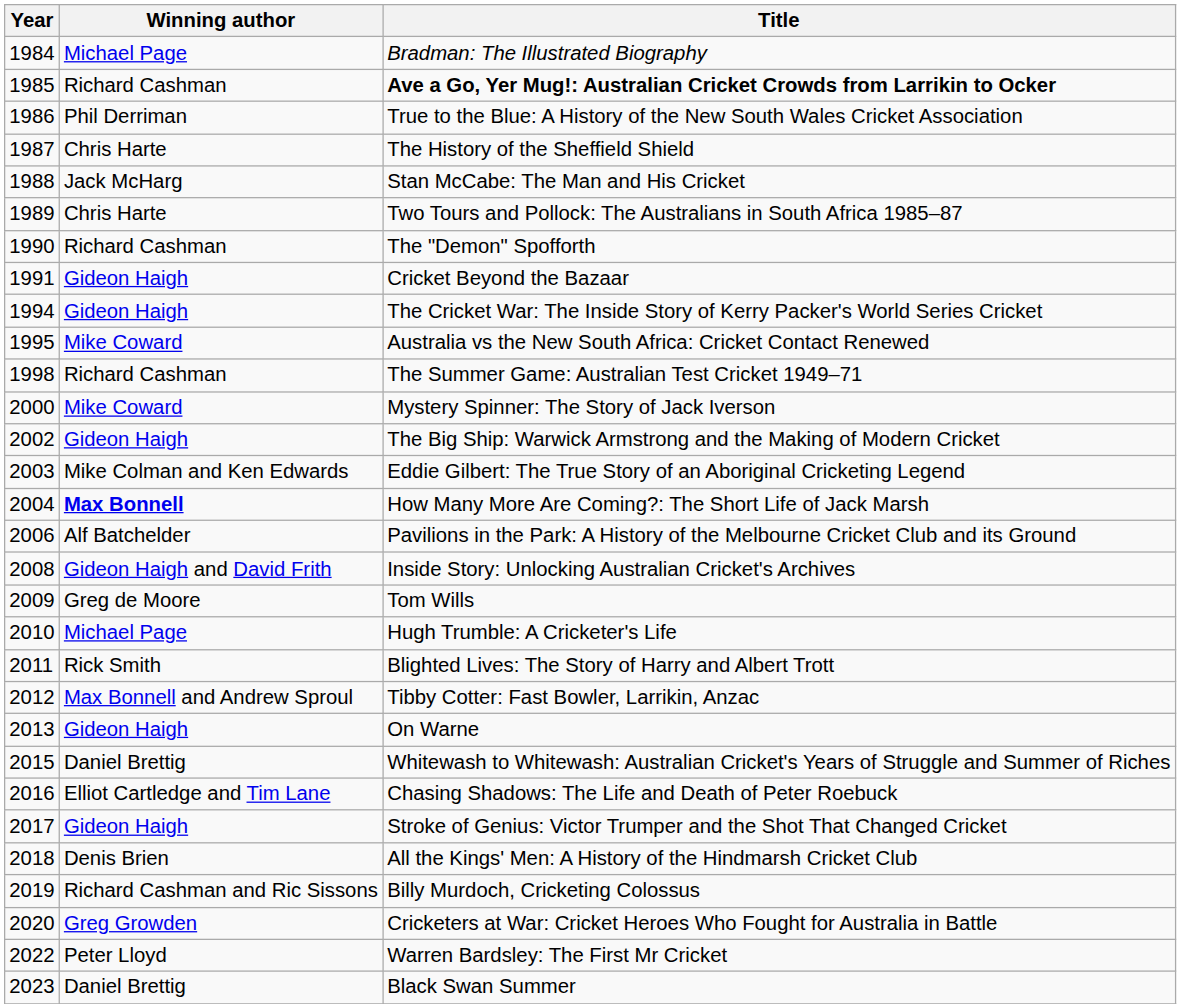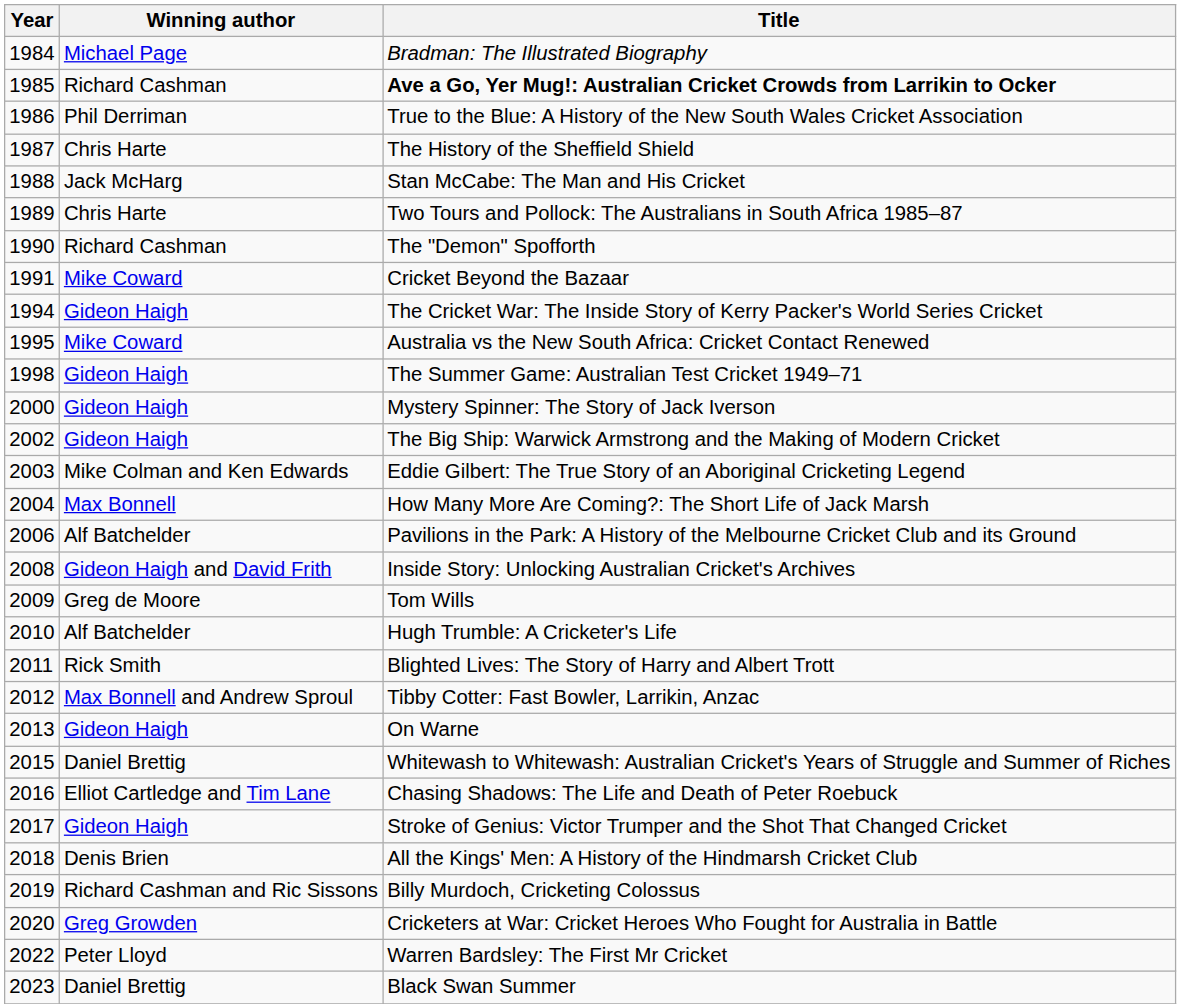Cricket Beyond the Bazaar | Winning author: Gideon Haigh -> Mike Coward
The Summer Game: Australian Test Cricket 1949–71 | Winning author: Richard Cashman -> Gideon Haigh
Mystery Spinner: The Story of Jack Iverson | Winning author: Mike Coward -> Gideon Haigh
How Many More Are Coming?: The Short Life of Jack Marsh | Winning author: bold -> normal
Hugh Trumble: A Cricketer's Life | Winning author: Michael Page -> Alf Batchelder
